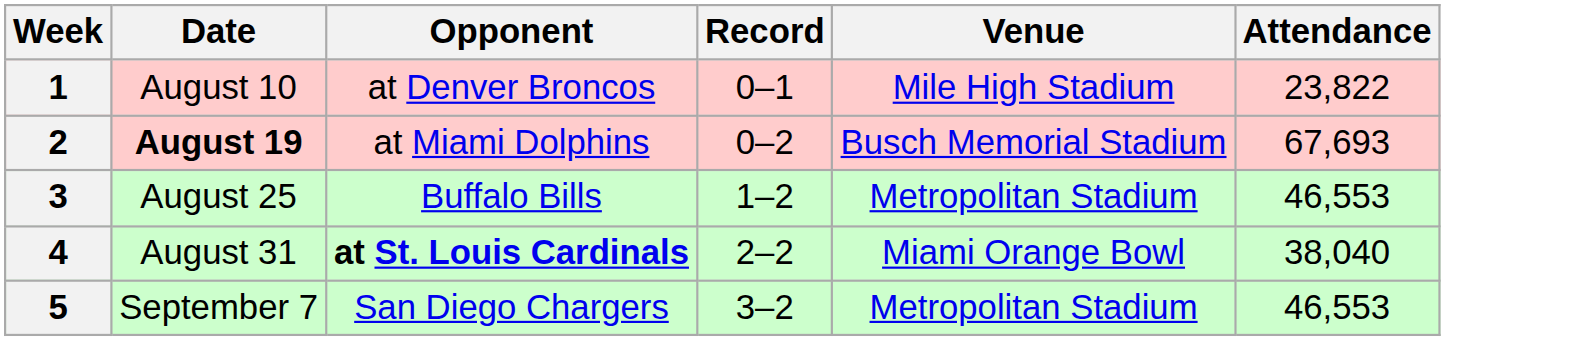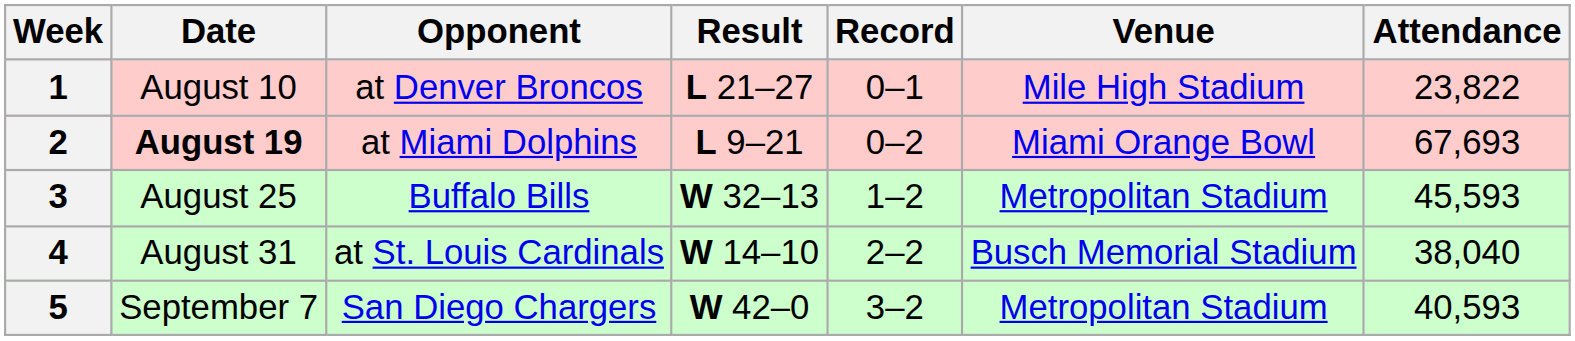+ column: Result | L 21–27 | L 9–21 | W 32–13 | W 14–10 | W 42–0
2 | Venue: Busch Memorial Stadium -> Miami Orange Bowl
3 | Attendance: 46,553 -> 45,593
4 | Opponent: bold -> normal
4 | Venue: Miami Orange Bowl -> Busch Memorial Stadium
5 | Attendance: 46,553 -> 40,593
